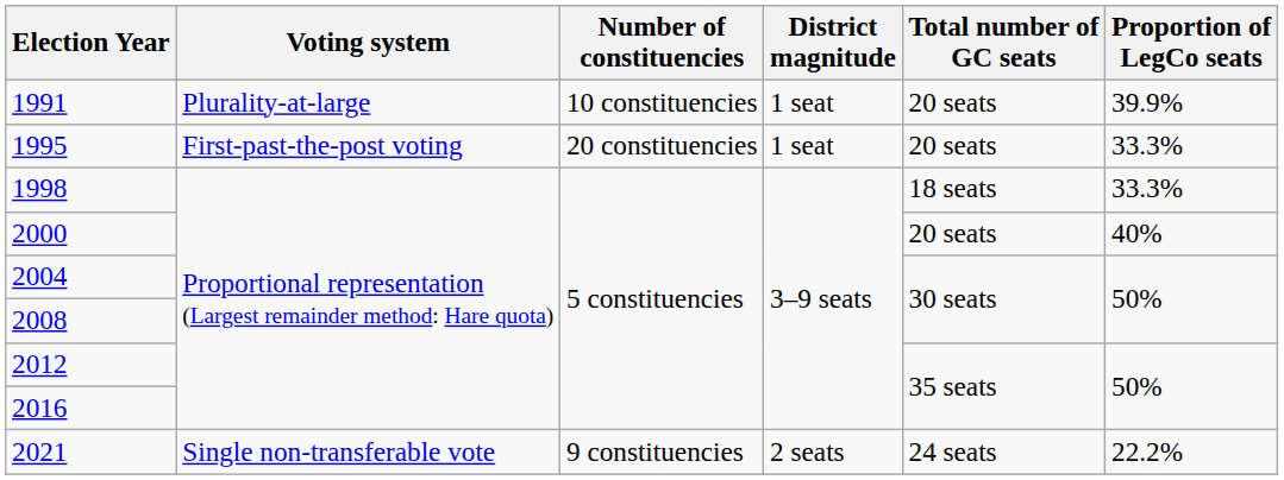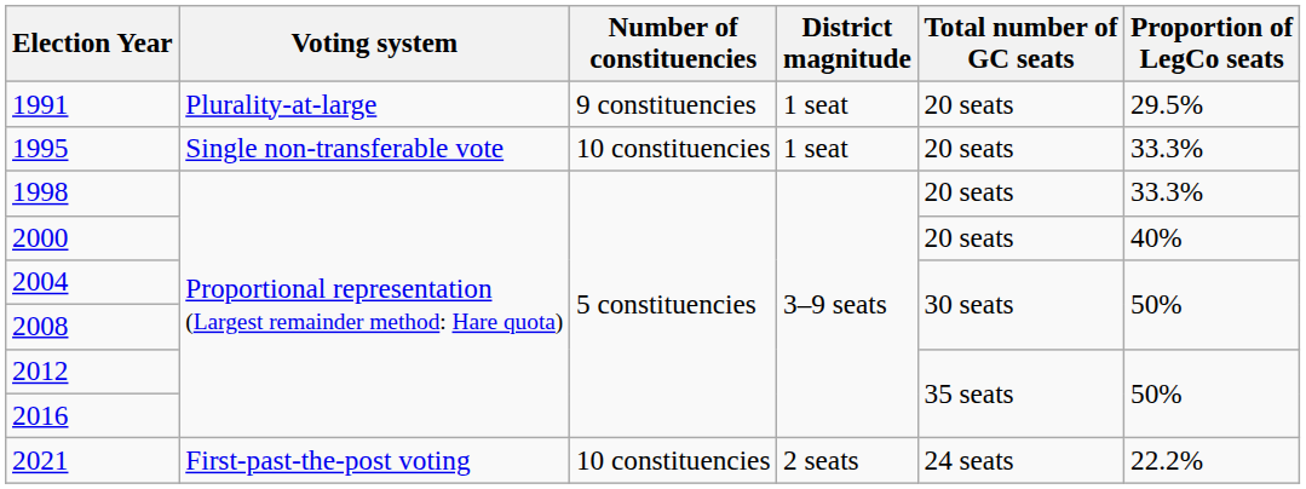1991 | Number of constituencies: 10 constituencies -> 9 constituencies
1991 | Proportion of LegCo seats: 39.9% -> 29.5%
1995 | Voting system: First-past-the-post voting -> Single non-transferable vote
1995 | Number of constituencies: 20 constituencies -> 10 constituencies
1998 | Total number of GC seats: 18 seats -> 20 seats
2021 | Voting system: Single non-transferable vote -> First-past-the-post voting
2021 | Number of constituencies: 9 constituencies -> 10 constituencies
